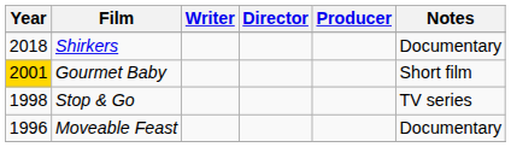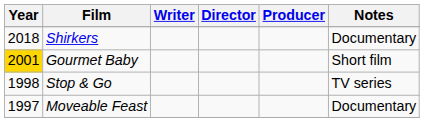Moveable Feast | Year: 1996 -> 1997
